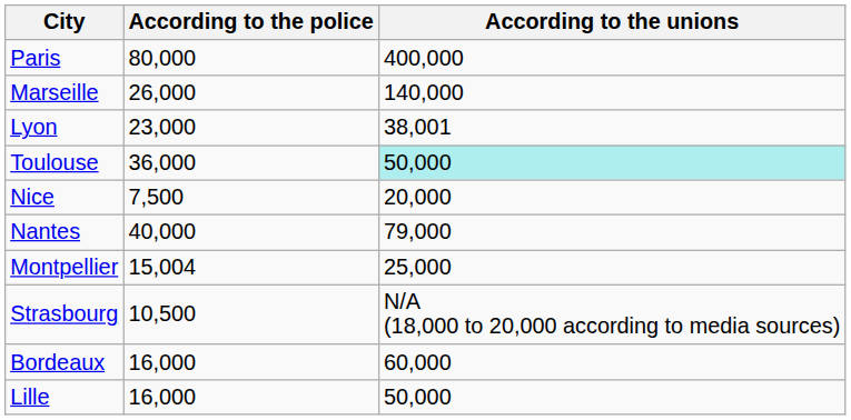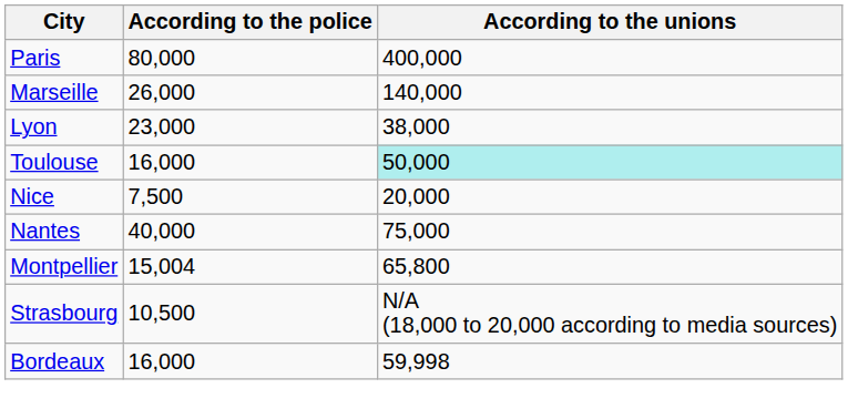Lyon | According to the unions: 38,001 -> 38,000
Toulouse | According to the police: 36,000 -> 16,000
Nantes | According to the unions: 79,000 -> 75,000
Montpellier | According to the unions: 25,000 -> 65,800
Bordeaux | According to the unions: 60,000 -> 59,998
- row: Lille | 16,000 | 50,000
